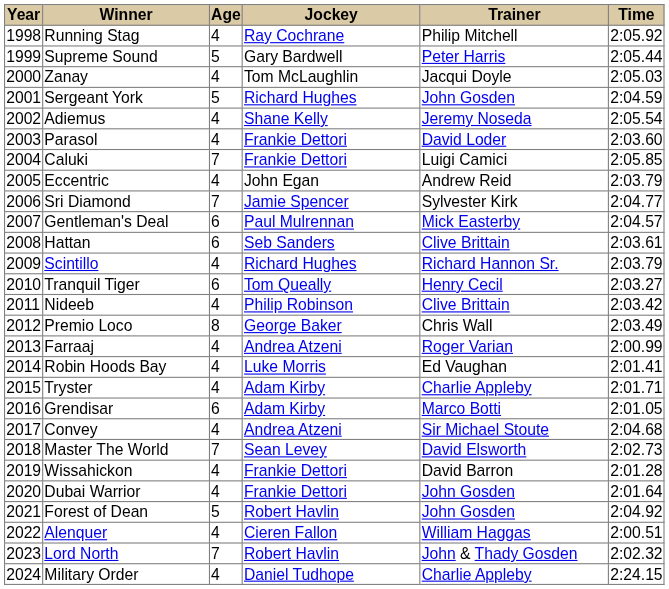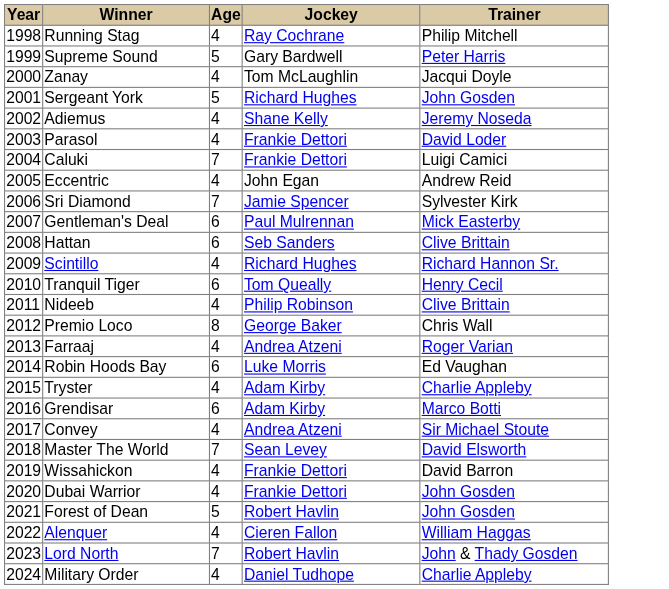- column: Time | 2:05.92 | 2:05.44 | 2:05.03 | 2:04.59 | 2:05.54 | 2:03.60 | 2:05.85 | 2:03.79 | 2:04.77 | 2:04.57 | 2:03.61 | 2:03.79 | 2:03.27 | 2:03.42 | 2:03.49 | 2:00.99 | 2:01.41 | 2:01.71 | 2:01.05 | 2:04.68 | 2:02.73 | 2:01.28 | 2:01.64 | 2:04.92 | 2:00.51 | 2:02.32 | 2:24.15
Robin Hoods Bay | Age: 4 -> 6
